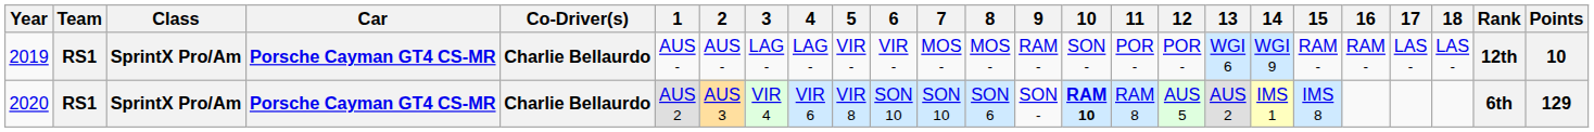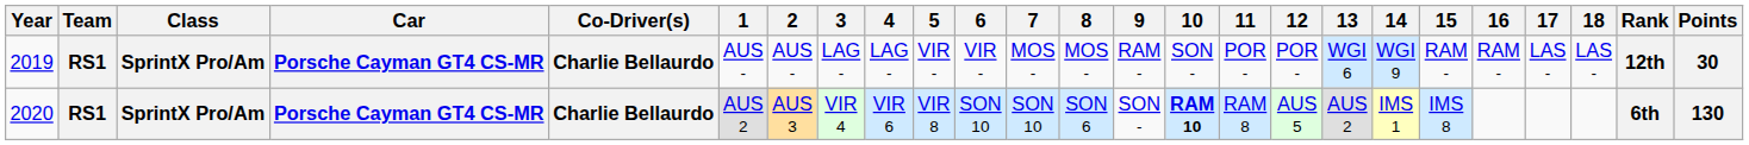2019 | Points: 10 -> 30
2020 | Points: 129 -> 130
